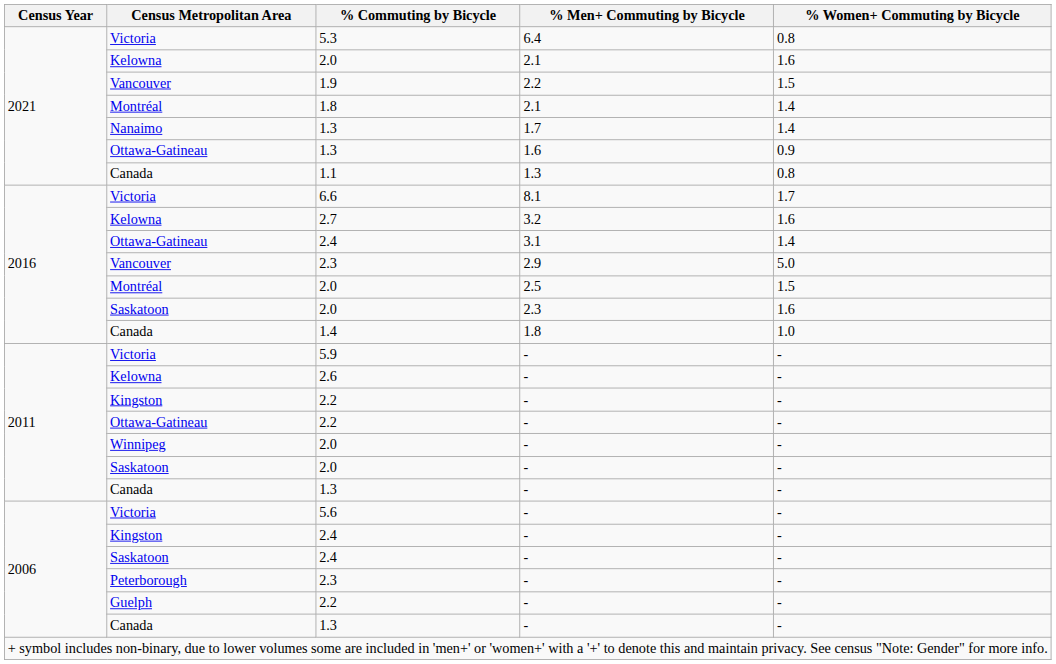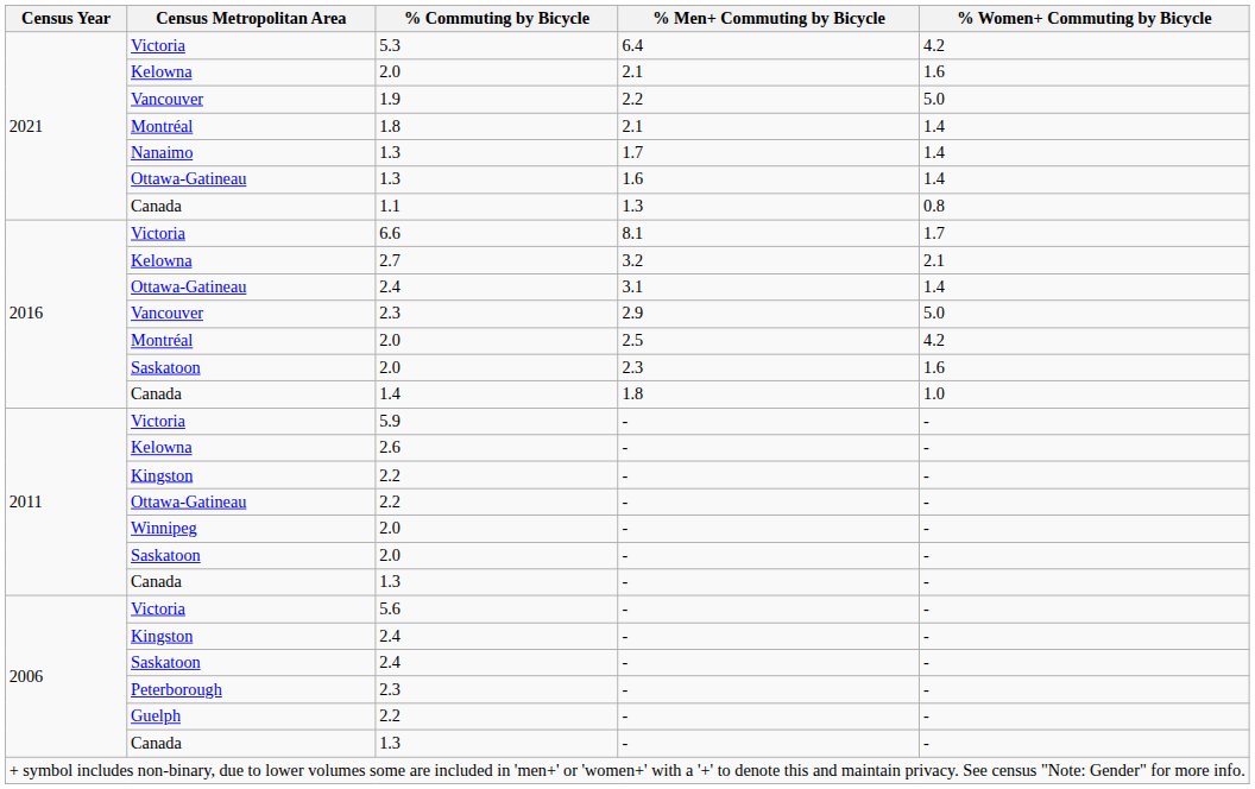5.3 | % Women+ Commuting by Bicycle: 0.8 -> 4.2
1.9 | % Women+ Commuting by Bicycle: 1.5 -> 5.0
Ottawa-Gatineau / 1.3 | % Women+ Commuting by Bicycle: 0.9 -> 1.4
2.7 | % Women+ Commuting by Bicycle: 1.6 -> 2.1
Montréal / 2.0 | % Women+ Commuting by Bicycle: 1.5 -> 4.2
